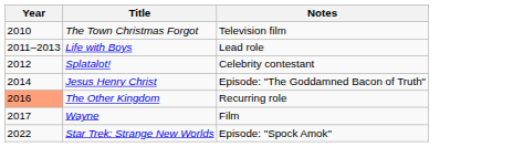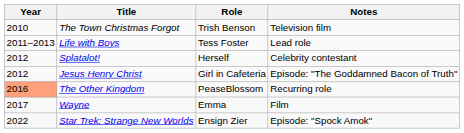+ column: Role | Trish Benson | Tess Foster | Herself | Girl in Cafeteria | PeaseBlossom | Emma | Ensign Zier
Jesus Henry Christ | Year: 2014 -> 2012
